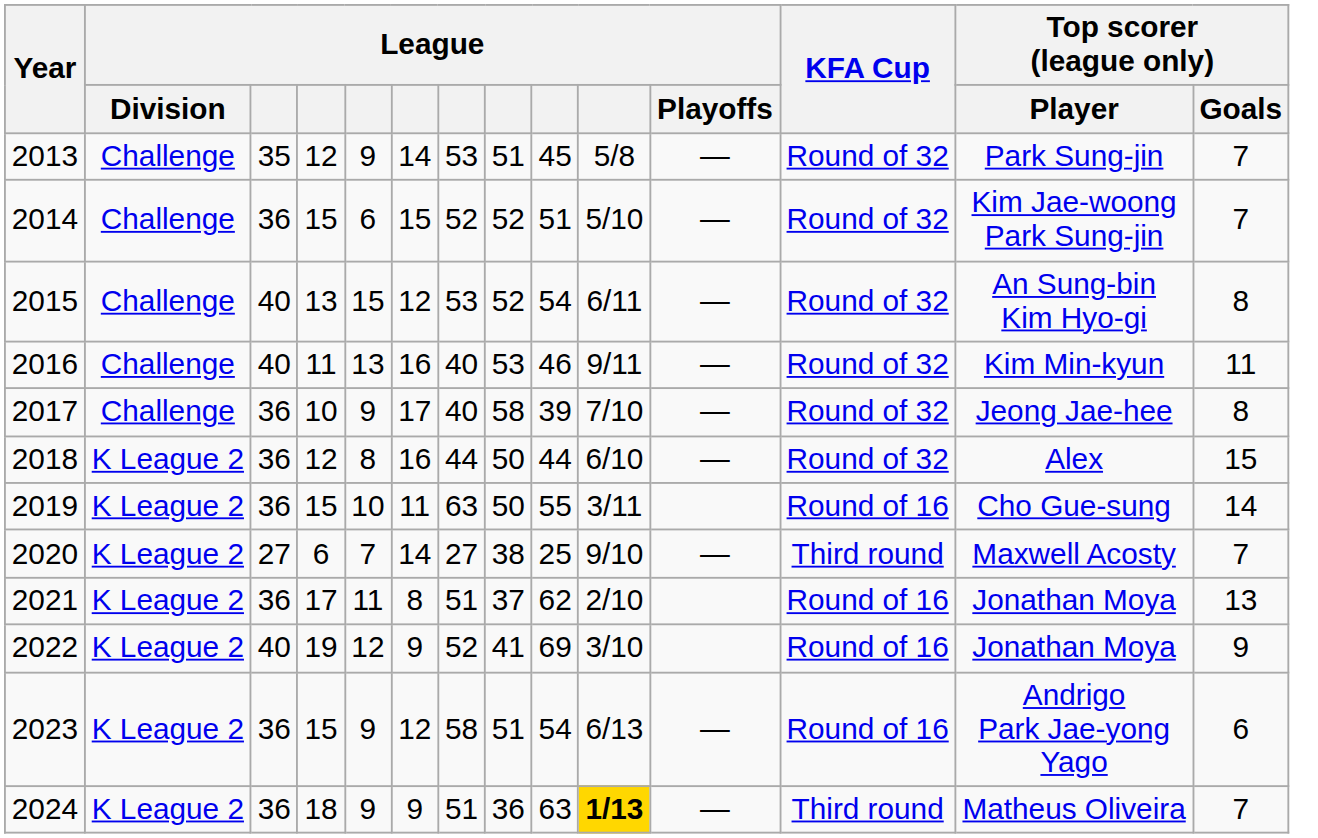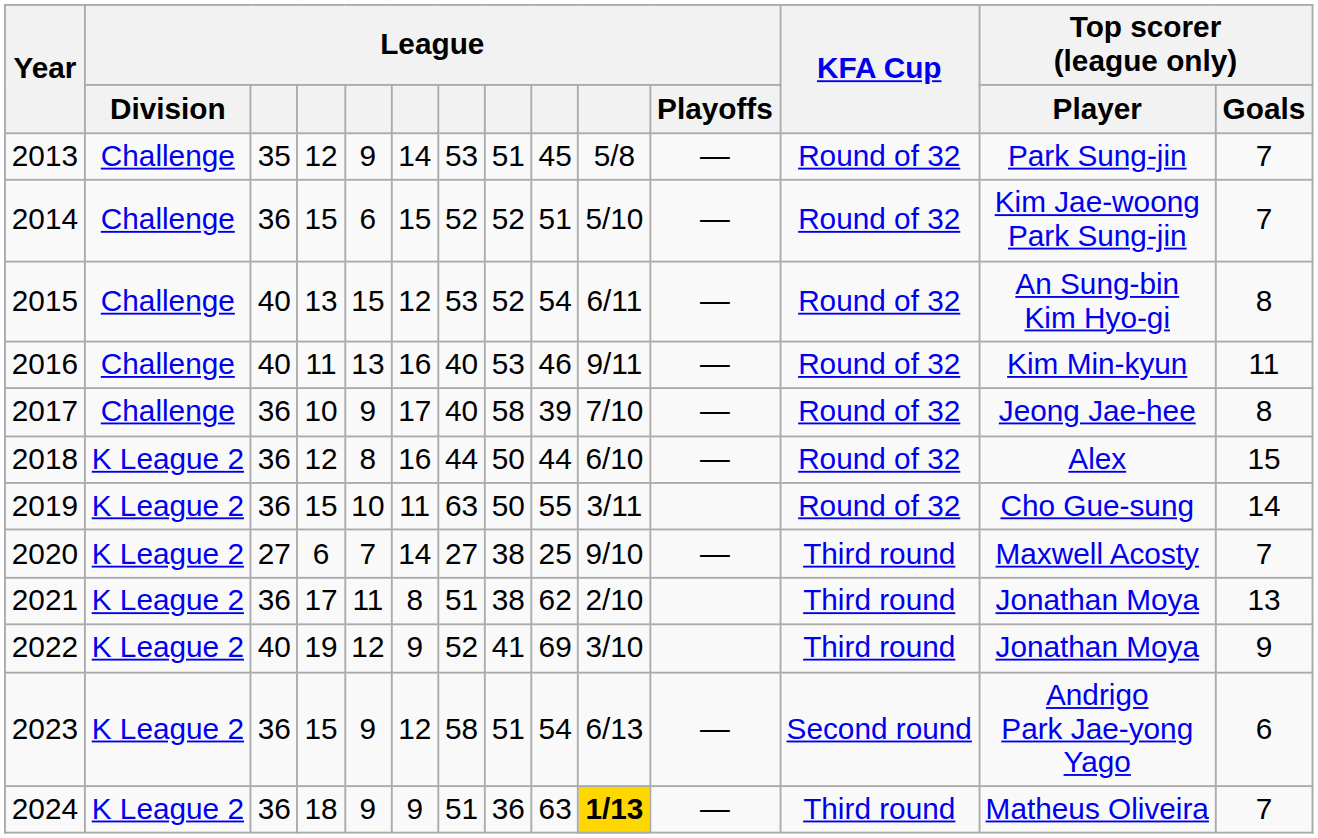2019 | KFA Cup: Round of 16 -> Round of 32
2021 | column 8: 37 -> 38
2021 | KFA Cup: Round of 16 -> Third round
2022 | KFA Cup: Round of 16 -> Third round
2023 | KFA Cup: Round of 16 -> Second round
